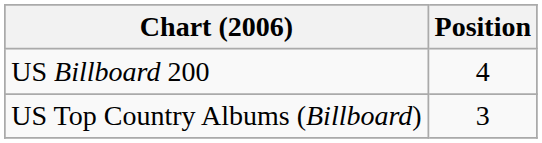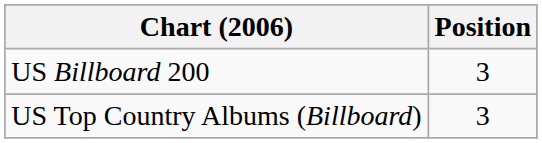US Billboard 200 | Position: 4 -> 3
